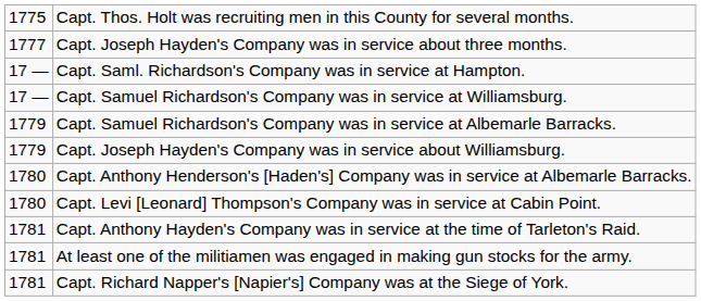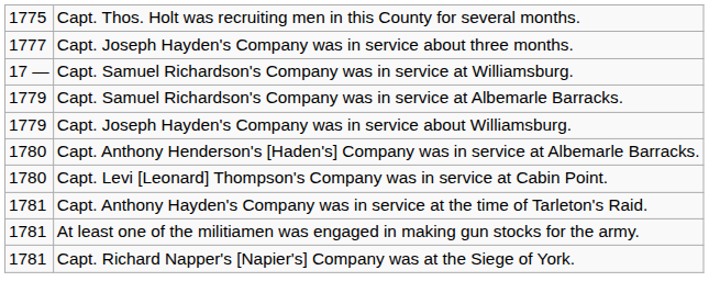- row: 17 — | Capt. Saml. Richardson's Company was in service at Hampton.
